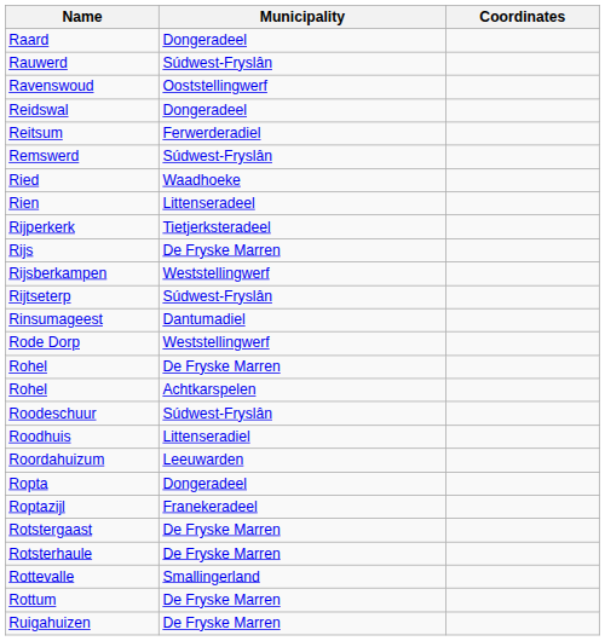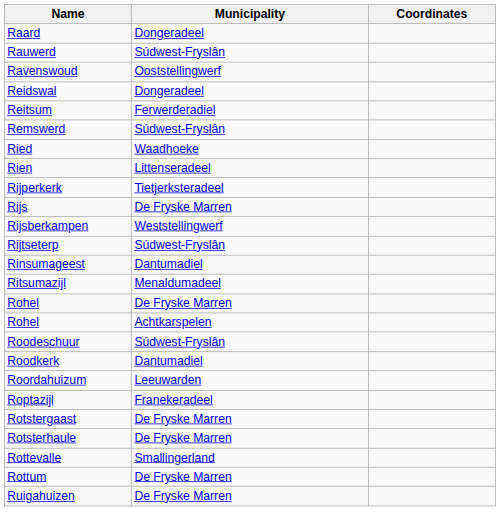+ row: Ritsumazijl | Menaldumadeel
- row: Rode Dorp | Weststellingwerf
- row: Roodhuis | Littenseradiel
+ row: Roodkerk | Dantumadiel
- row: Ropta | Dongeradeel
